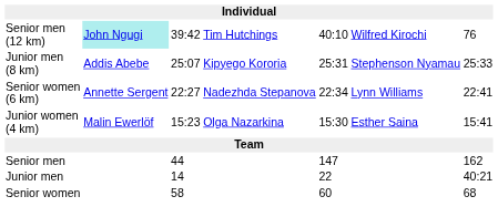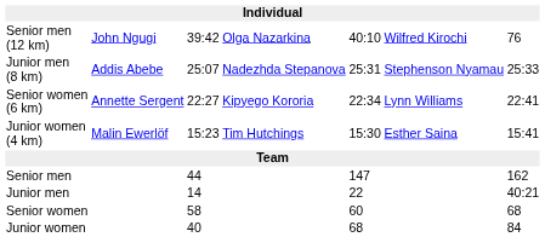Senior men (12 km) | column 2: paleturquoise background -> no background
Senior men (12 km) | column 4: Tim Hutchings -> Olga Nazarkina
Junior men (8 km) | column 4: Kipyego Kororia -> Nadezhda Stepanova
Senior women (6 km) | column 4: Nadezhda Stepanova -> Kipyego Kororia
Junior women (4 km) | column 4: Olga Nazarkina -> Tim Hutchings
+ row: Junior women | 40 | 68 | 84
